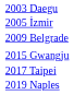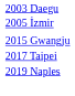- row: 2009 Belgrade
